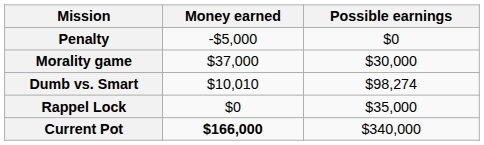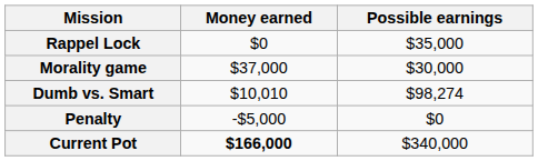rows swapped: Rappel Lock <-> Penalty
